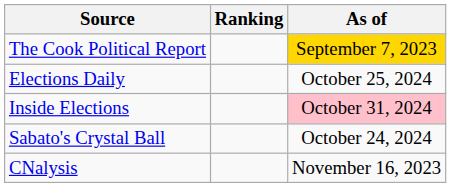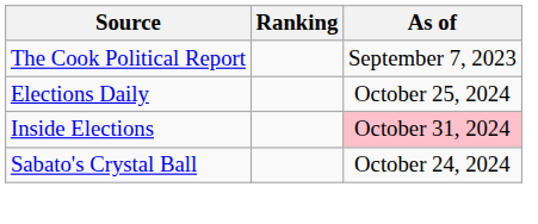The Cook Political Report | As of: gold background -> no background
- row: CNalysis | November 16, 2023
